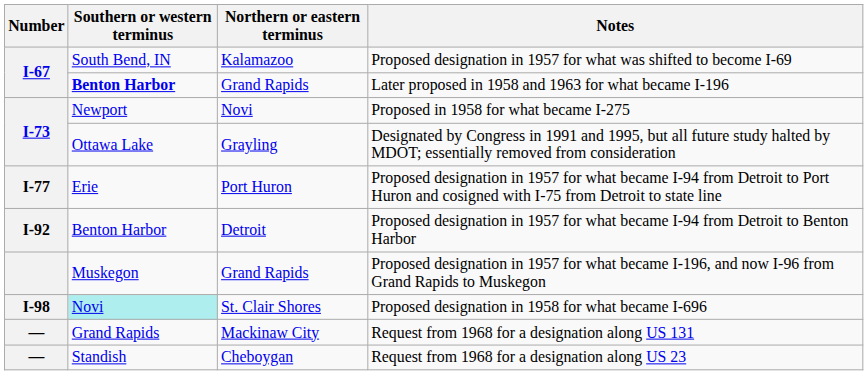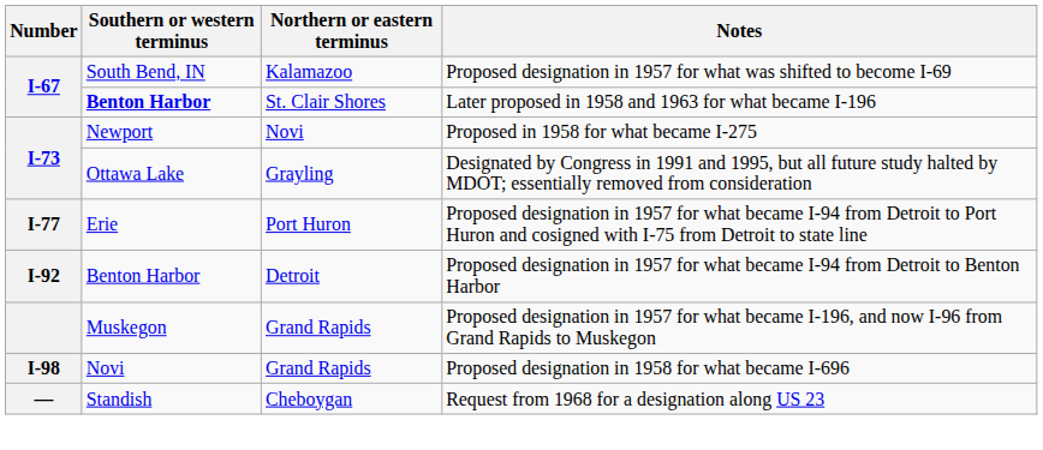Later proposed in 1958 and 1963 for what became I-196 | Northern or eastern terminus: Grand Rapids -> St. Clair Shores
Proposed designation in 1958 for what became I-696 | Southern or western terminus: paleturquoise background -> no background
Proposed designation in 1958 for what became I-696 | Northern or eastern terminus: St. Clair Shores -> Grand Rapids
- row: — | Grand Rapids | Mackinaw City | Request from 1968 for a designation along US 131
